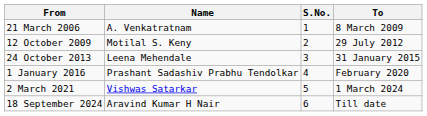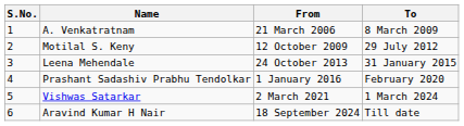columns swapped: S.No. <-> From
